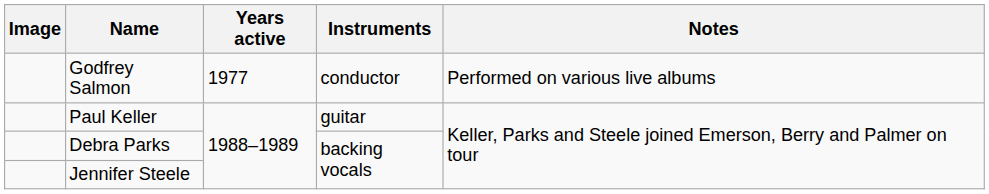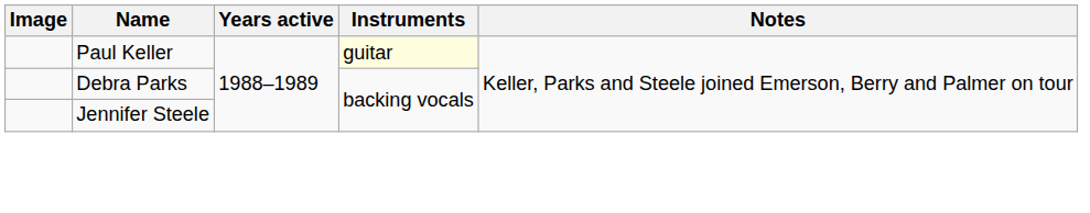- row: Godfrey Salmon | 1977 | conductor | Performed on various live albums
Paul Keller | Instruments: no background -> lightyellow background
